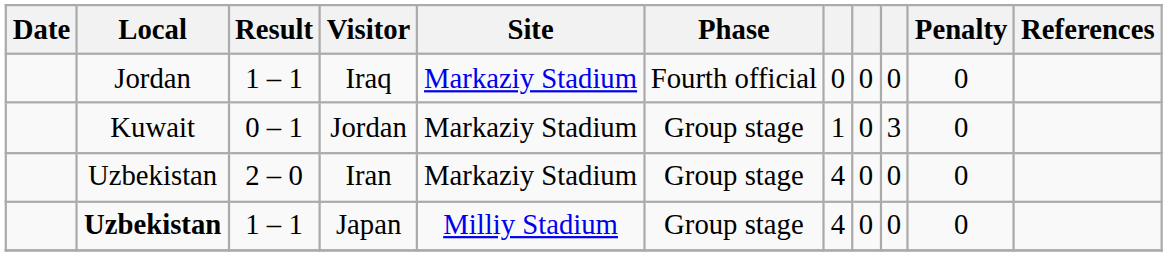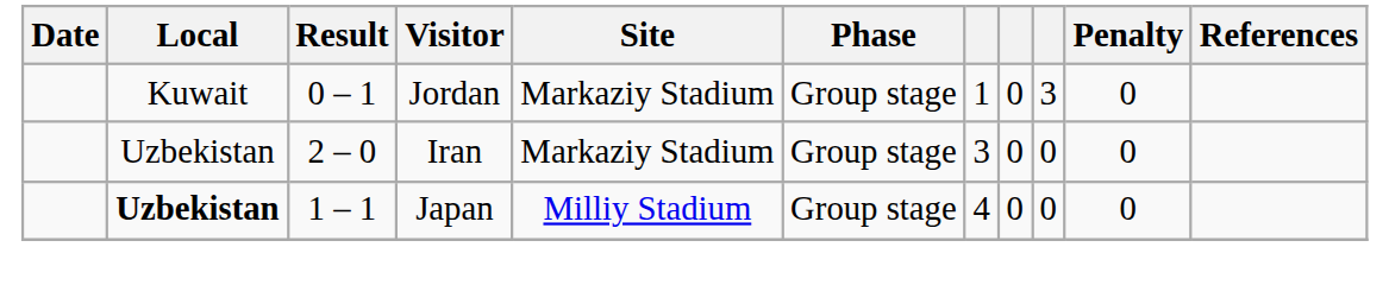- row: Jordan | 1 – 1 | Iraq | Markaziy Stadium | Fourth official | 0 | 0 | 0 | 0
Iran | column 7: 4 -> 3
